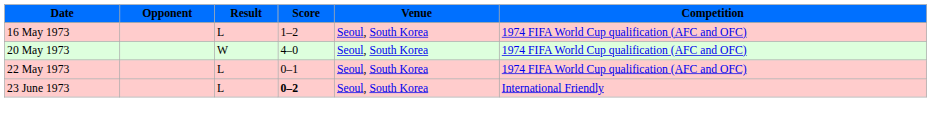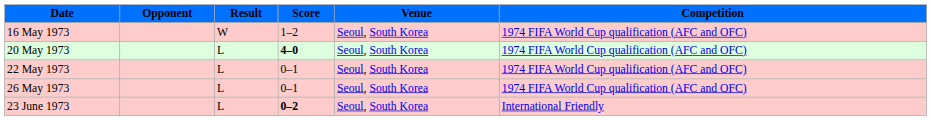16 May 1973 | Result: L -> W
20 May 1973 | Result: W -> L
20 May 1973 | Score: normal -> bold
+ row: 26 May 1973 | L | 0–1 | Seoul, South Korea | 1974 FIFA World Cup qualification (AFC and OFC)
